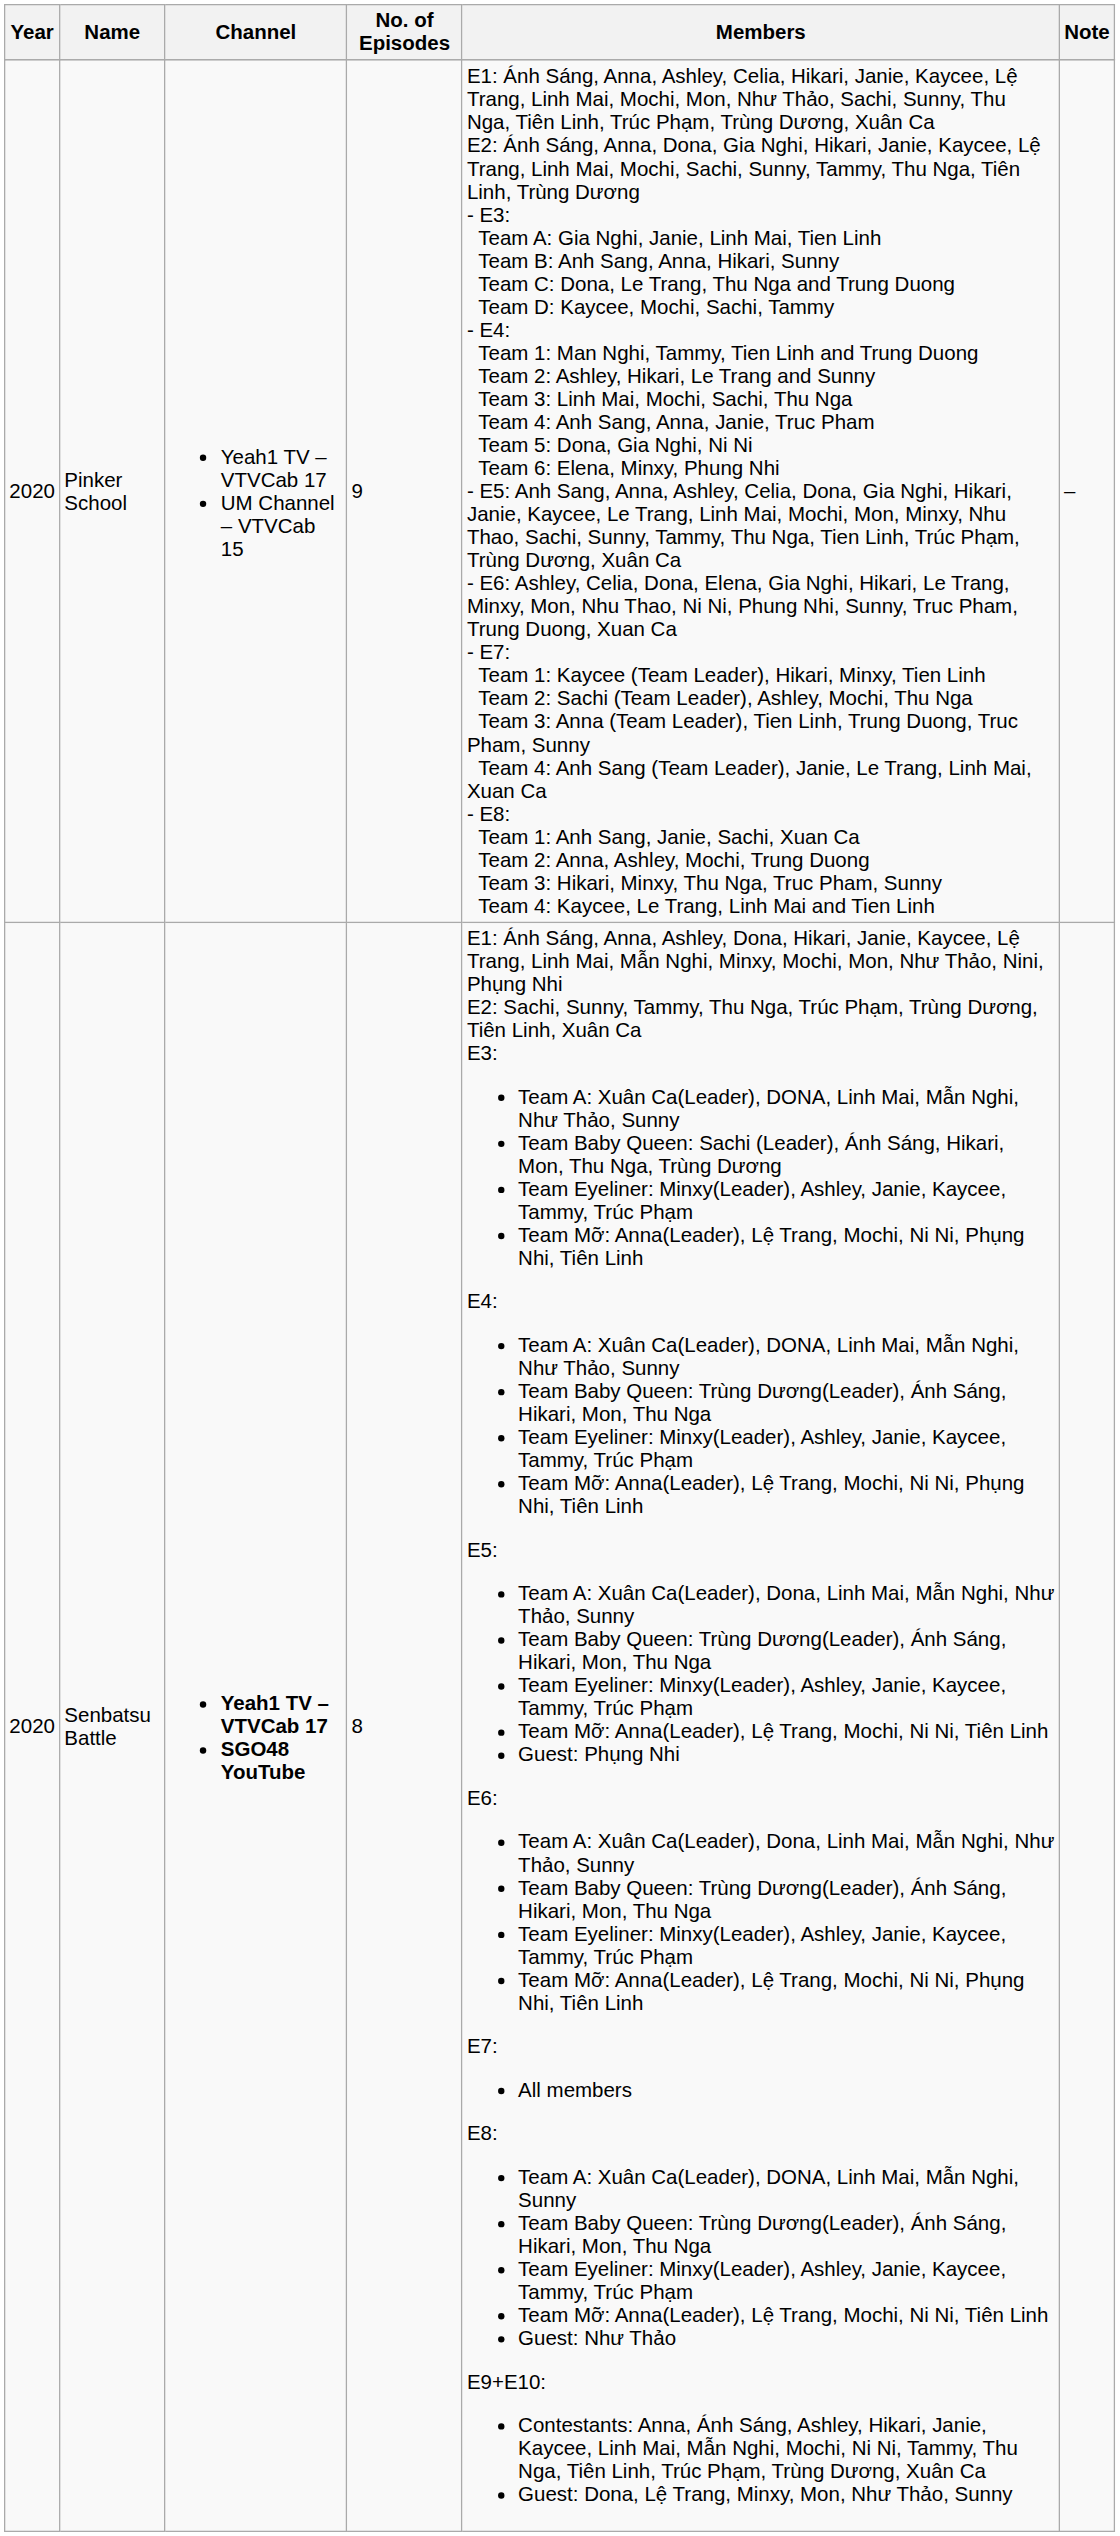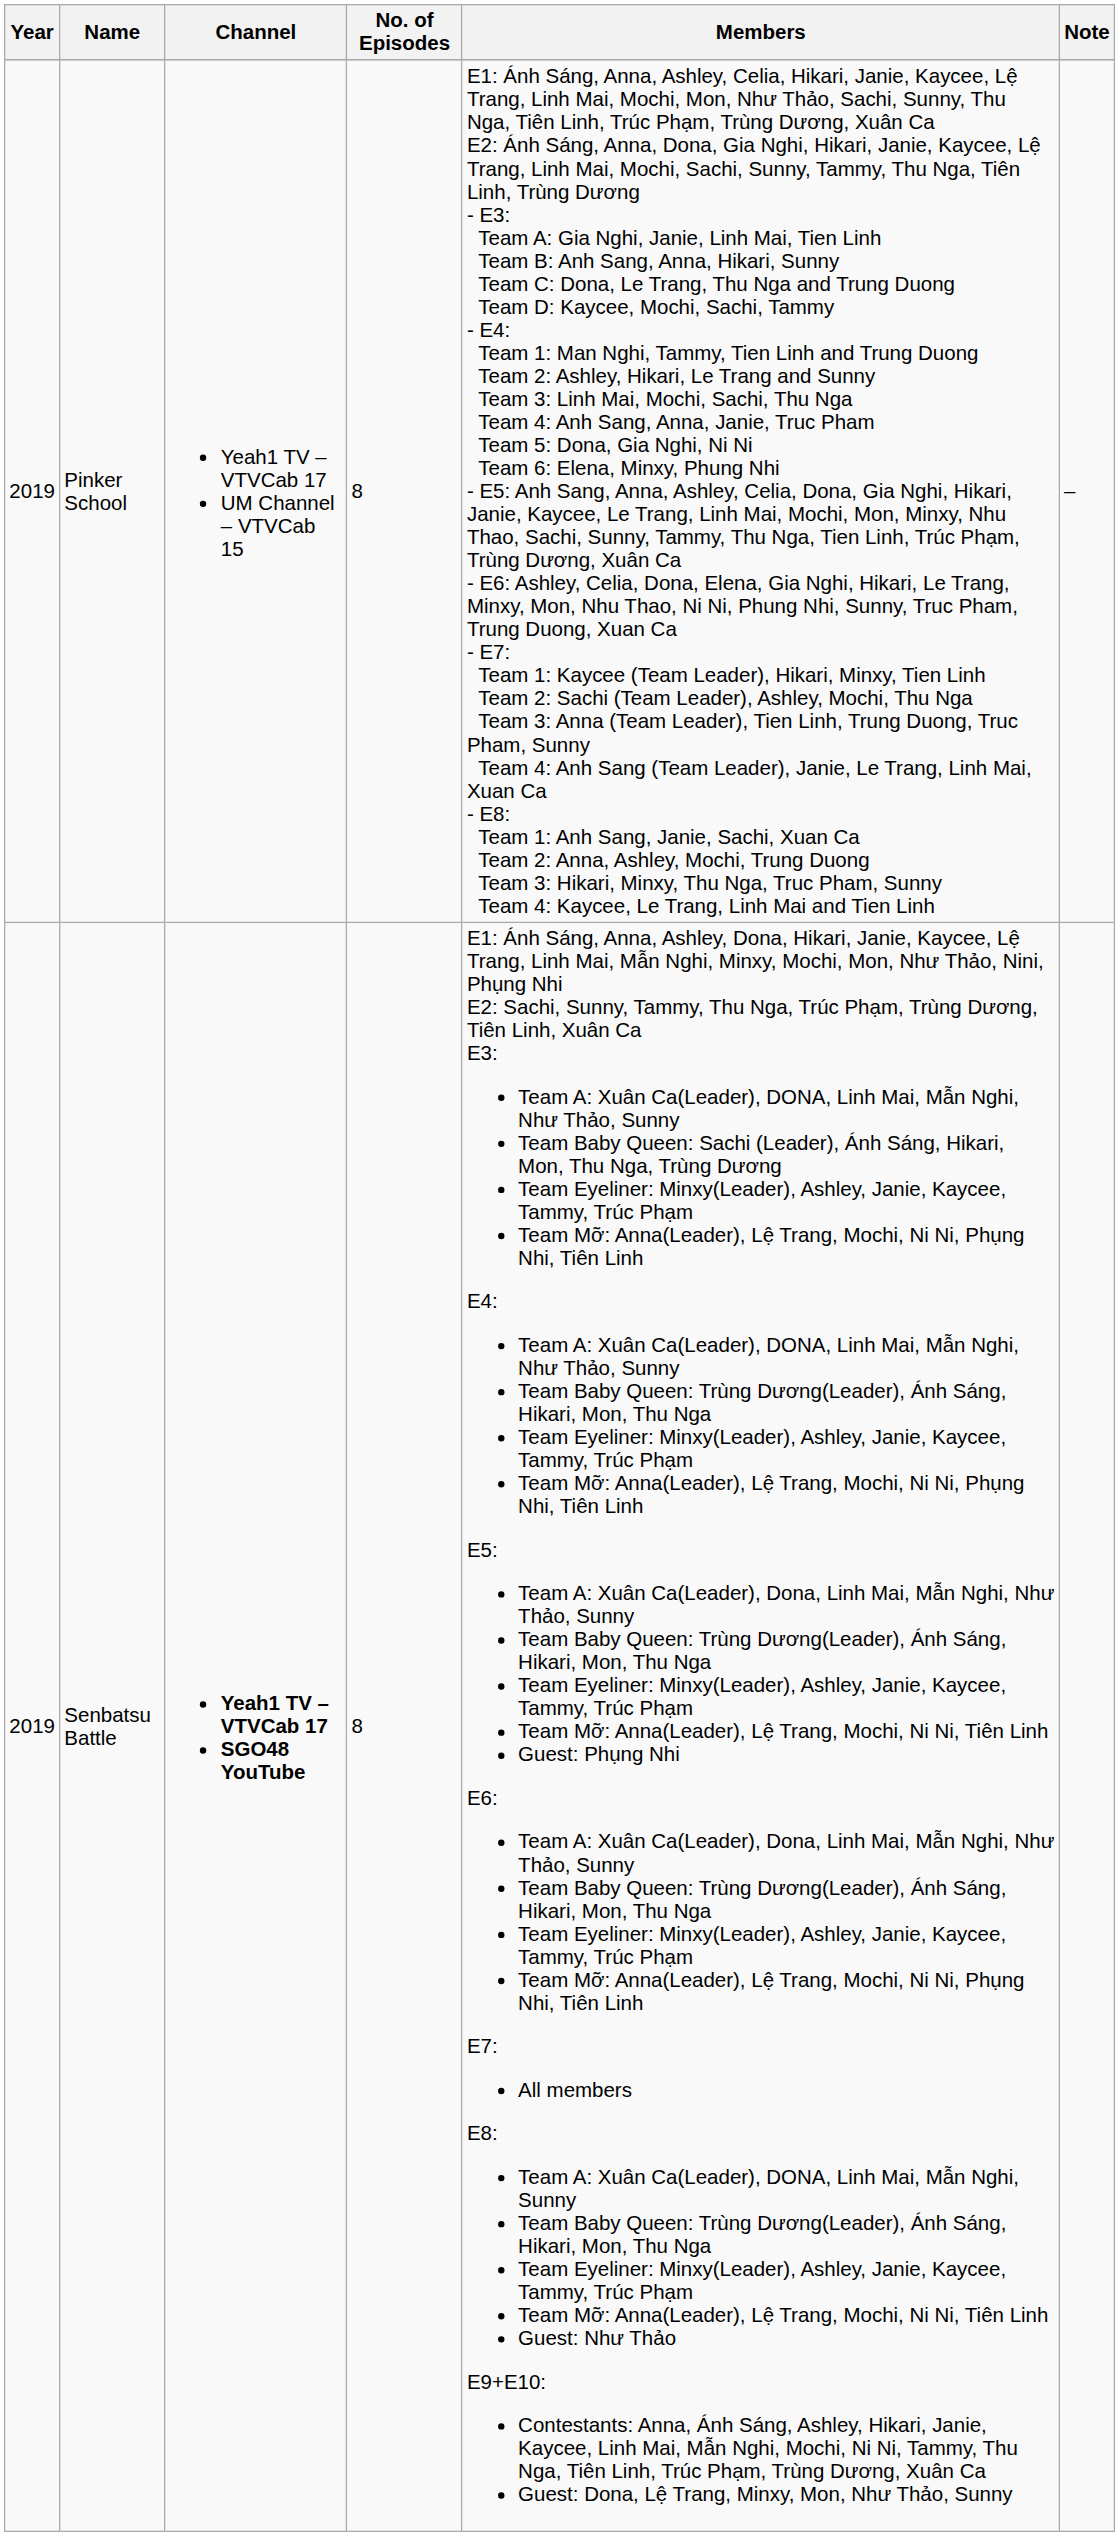Pinker School | Year: 2020 -> 2019
Pinker School | No. of Episodes: 9 -> 8
Senbatsu Battle | Year: 2020 -> 2019
